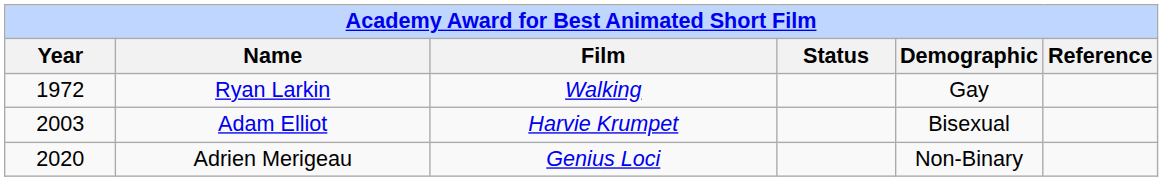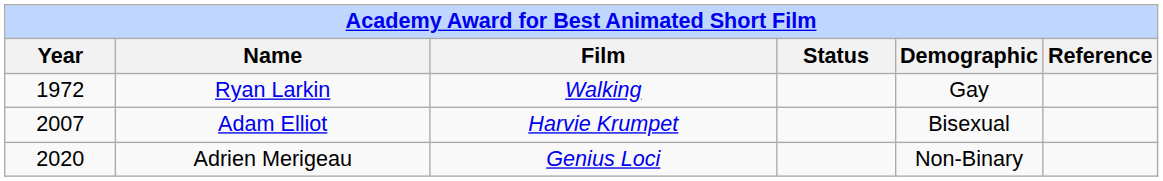Adam Elliot | Year: 2003 -> 2007
